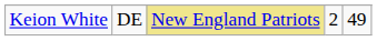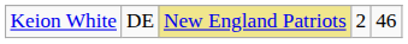Keion White | column 5: 49 -> 46
